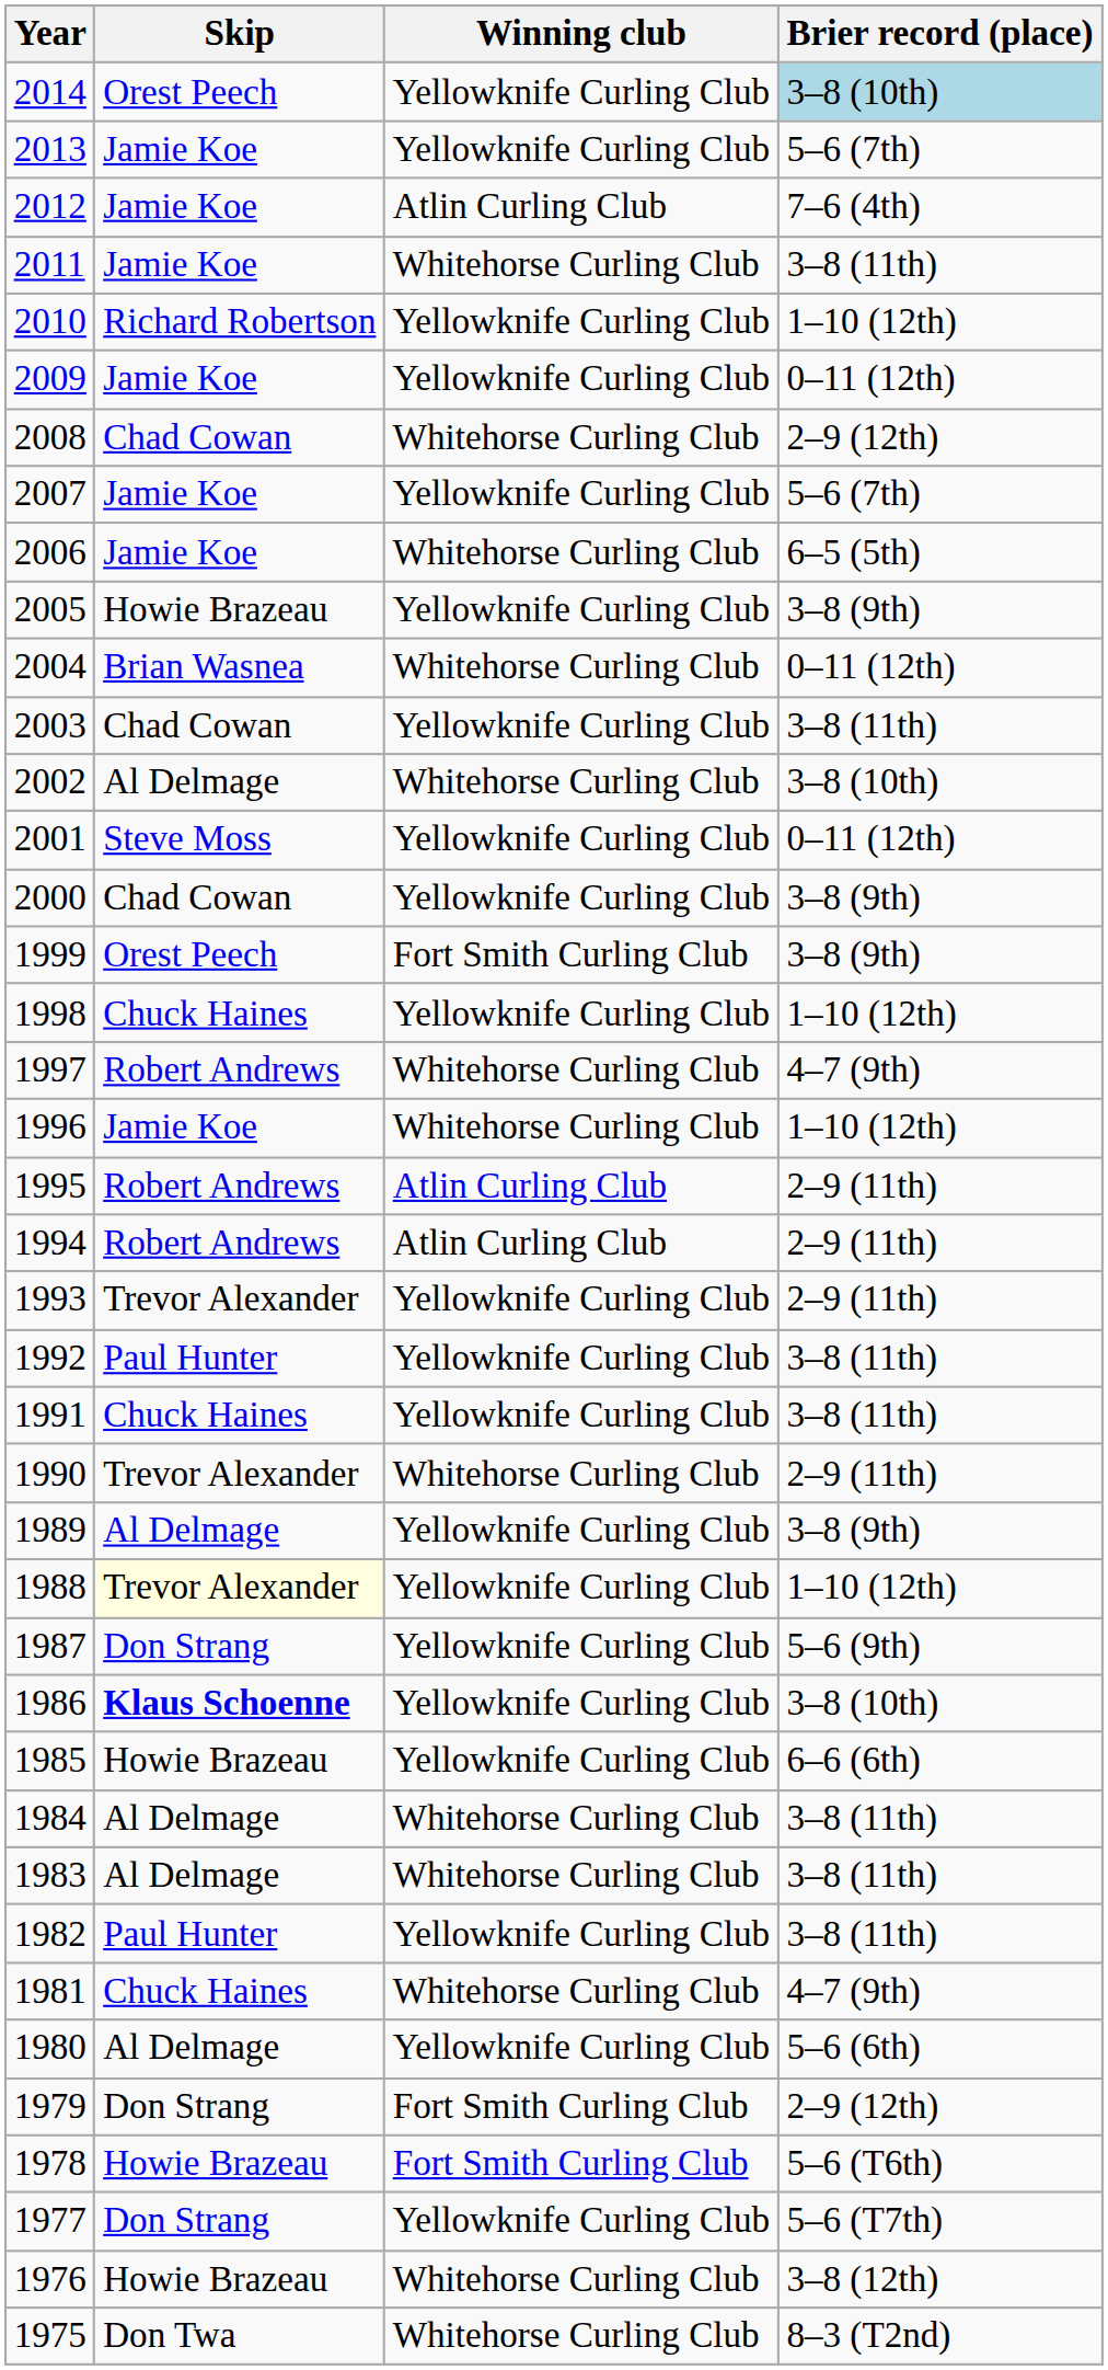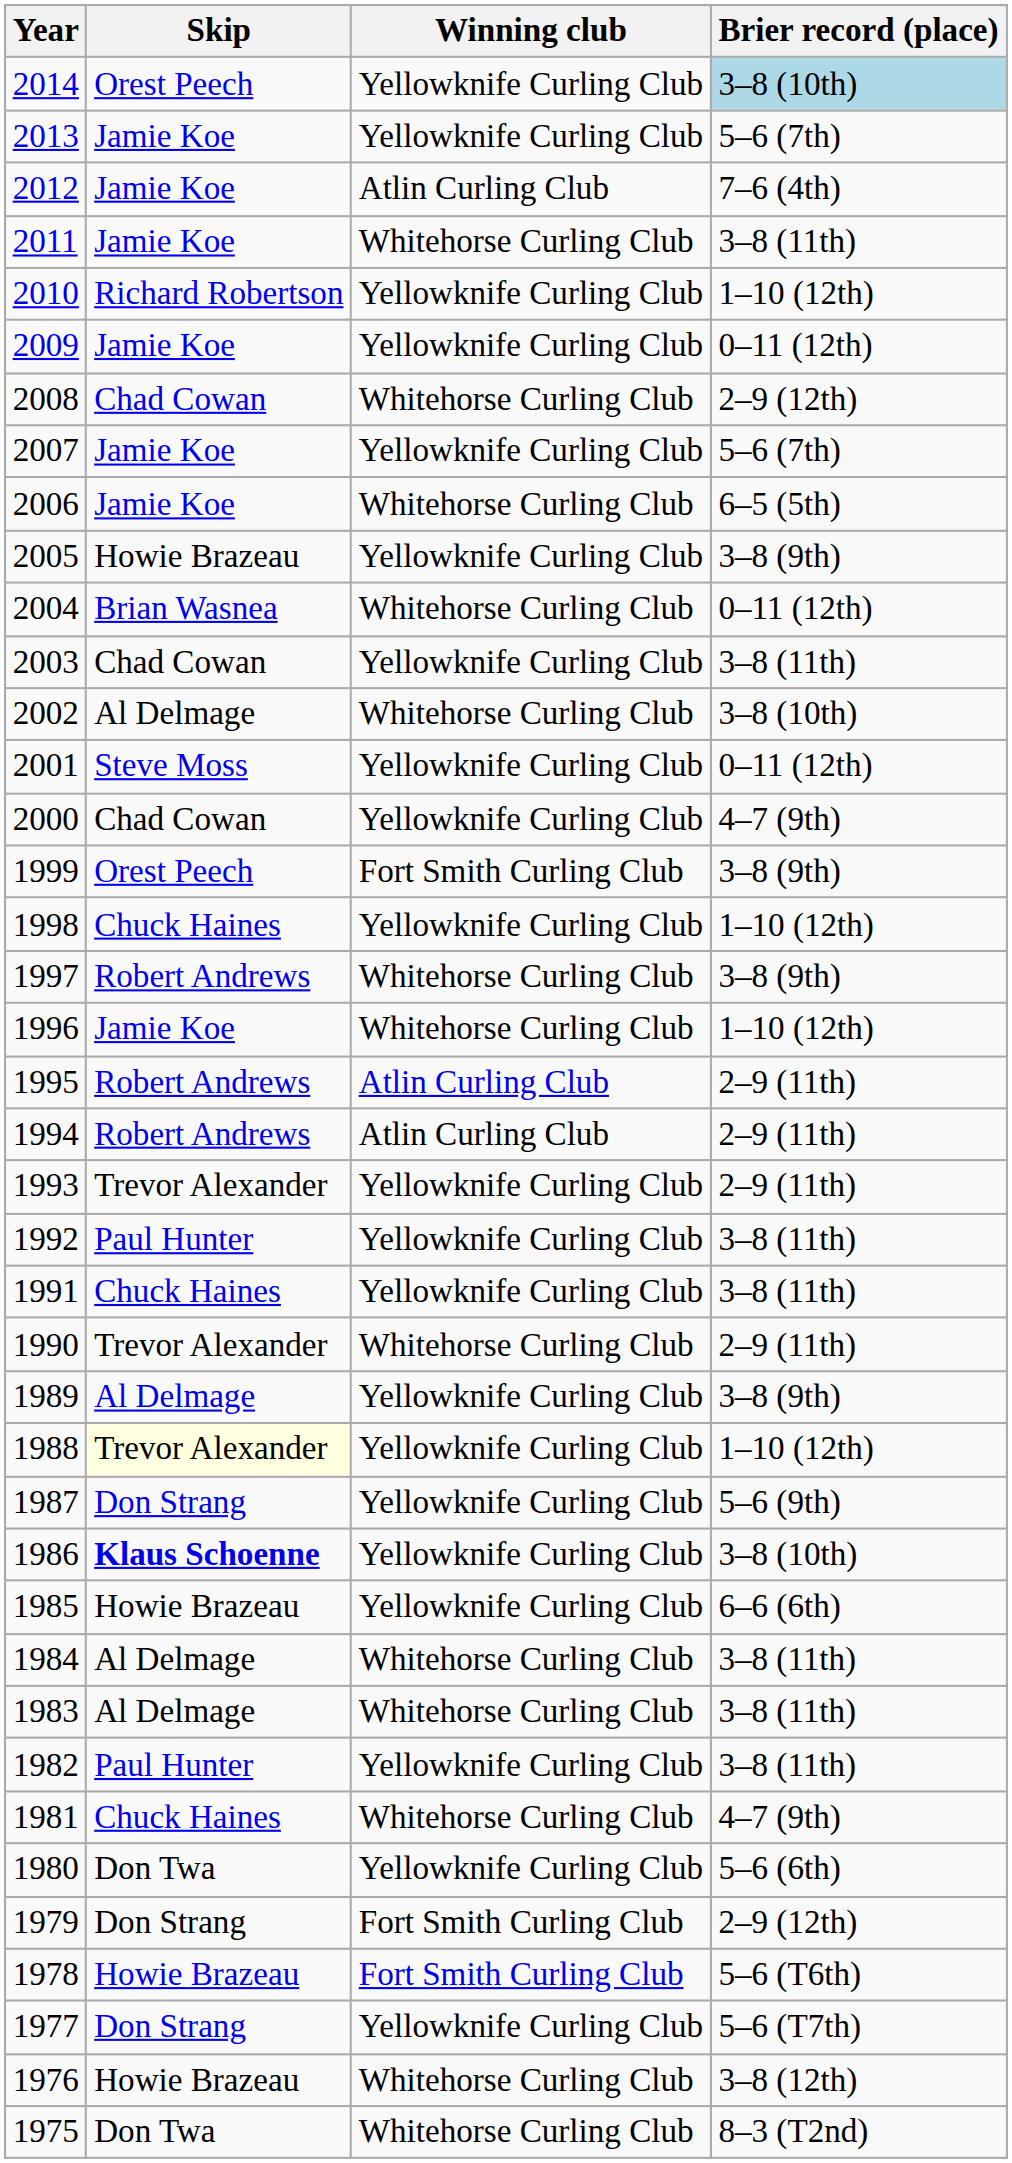2000 | Brier record (place): 3–8 (9th) -> 4–7 (9th)
1997 | Brier record (place): 4–7 (9th) -> 3–8 (9th)
1980 | Skip: Al Delmage -> Don Twa
